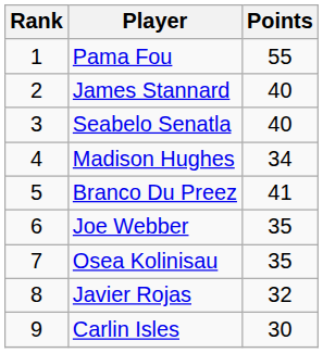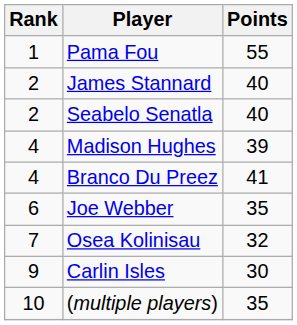Seabelo Senatla | Rank: 3 -> 2
Madison Hughes | Points: 34 -> 39
Branco Du Preez | Rank: 5 -> 4
Osea Kolinisau | Points: 35 -> 32
- row: 8 | Javier Rojas | 32
+ row: 10 | (multiple players) | 35
